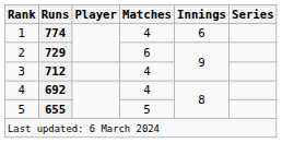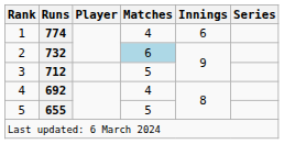2 | Runs: 729 -> 732
2 | Matches: no background -> lightblue background
3 | Matches: 4 -> 5
